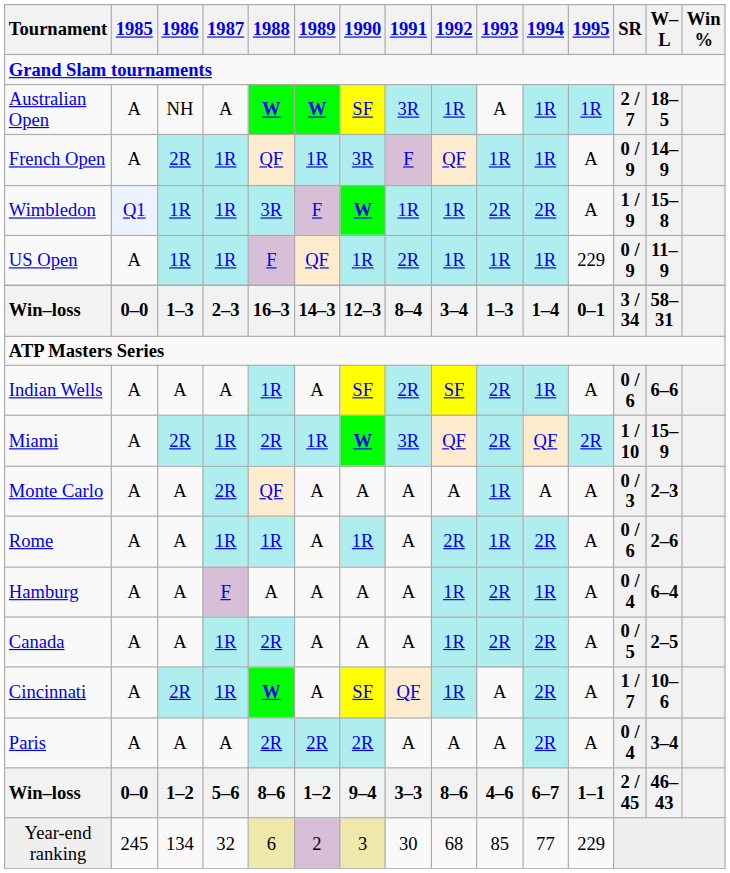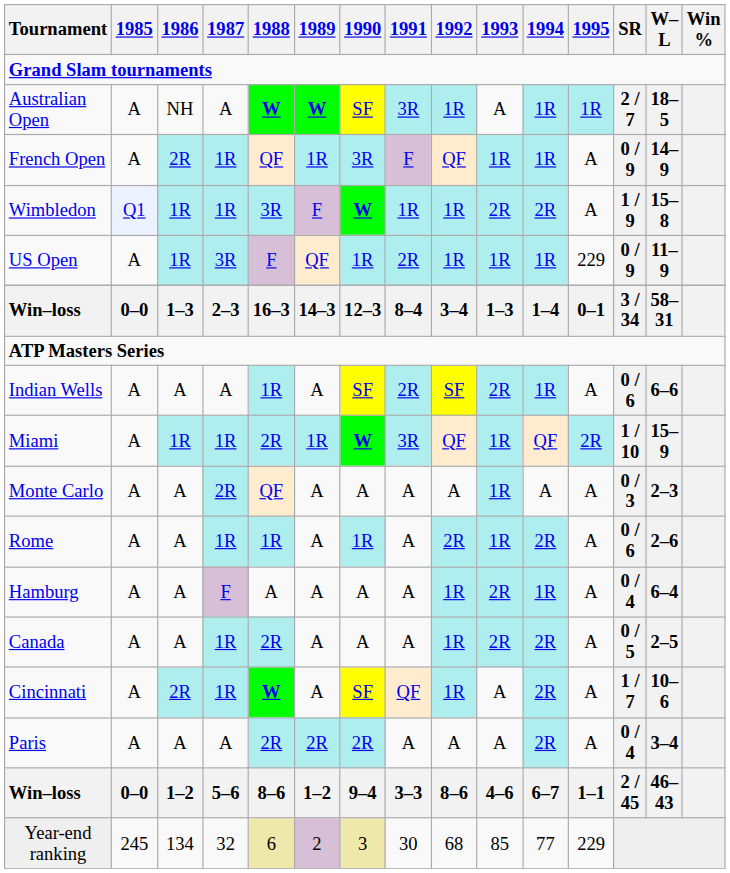US Open | 1987: 1R -> 3R
Miami | 1986: 2R -> 1R
Miami | 1993: 2R -> 1R
